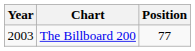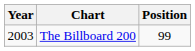The Billboard 200 | Position: 77 -> 99
